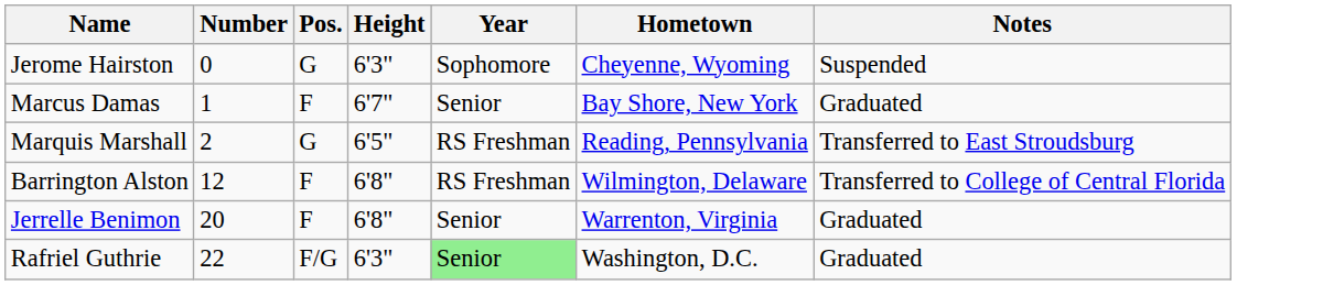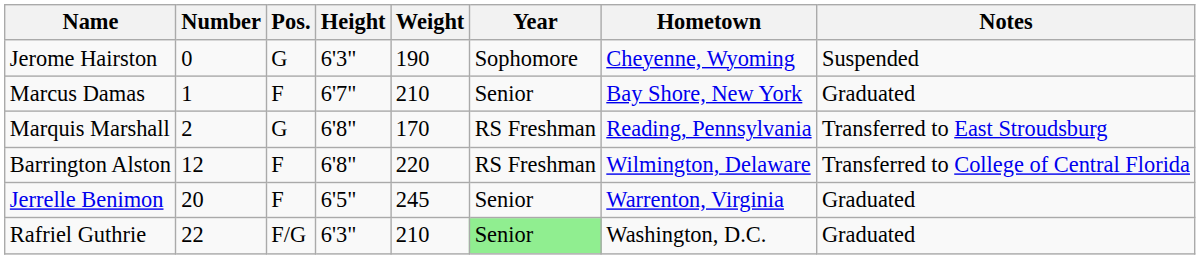+ column: Weight | 190 | 210 | 170 | 220 | 245 | 210
Marquis Marshall | Height: 6'5" -> 6'8"
Jerrelle Benimon | Height: 6'8" -> 6'5"
